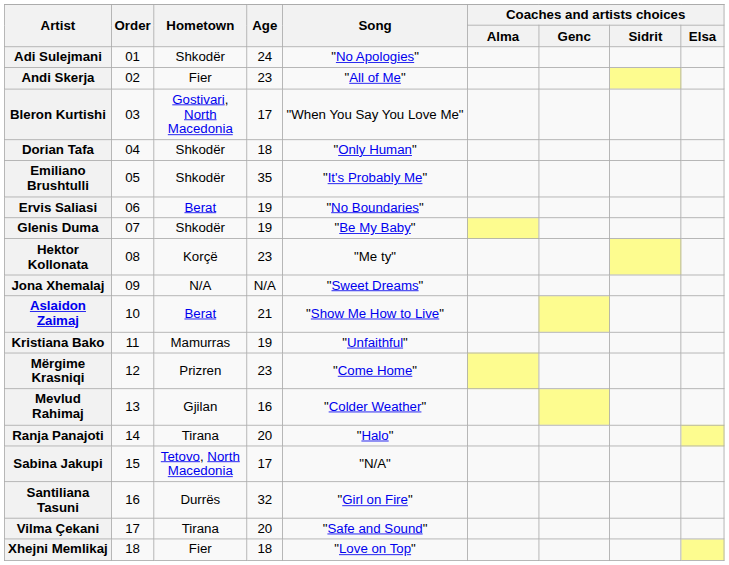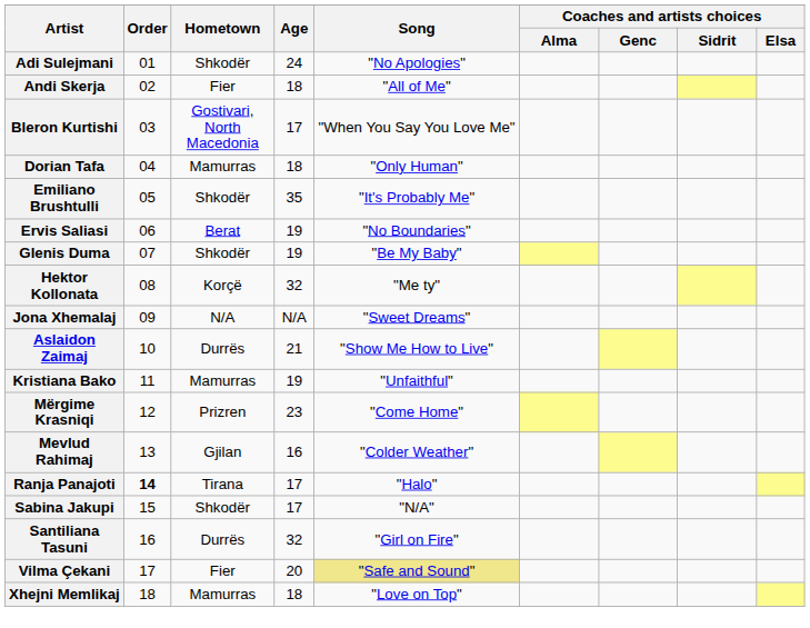Andi Skerja | Age: 23 -> 18
Dorian Tafa | Hometown: Shkodër -> Mamurras
Hektor Kollonata | Age: 23 -> 32
Aslaidon Zaimaj | Hometown: Berat -> Durrës
Ranja Panajoti | Order: normal -> bold
Ranja Panajoti | Age: 20 -> 17
Sabina Jakupi | Hometown: Tetovo, North Macedonia -> Shkodër
Vilma Çekani | Hometown: Tirana -> Fier
Vilma Çekani | Song: no background -> khaki background
Xhejni Memlikaj | Hometown: Fier -> Mamurras
